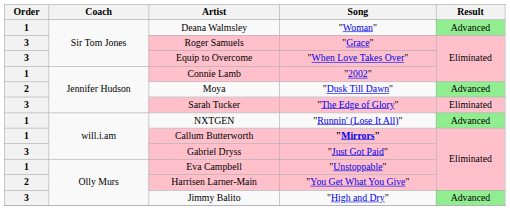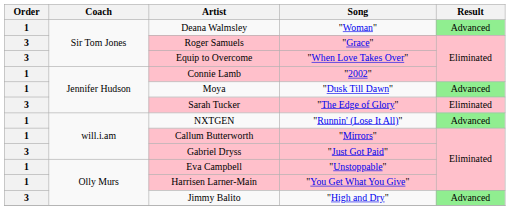Moya | Order: 2 -> 1
Callum Butterworth | Song: bold -> normal
Harrisen Larner-Main | Order: 2 -> 1
